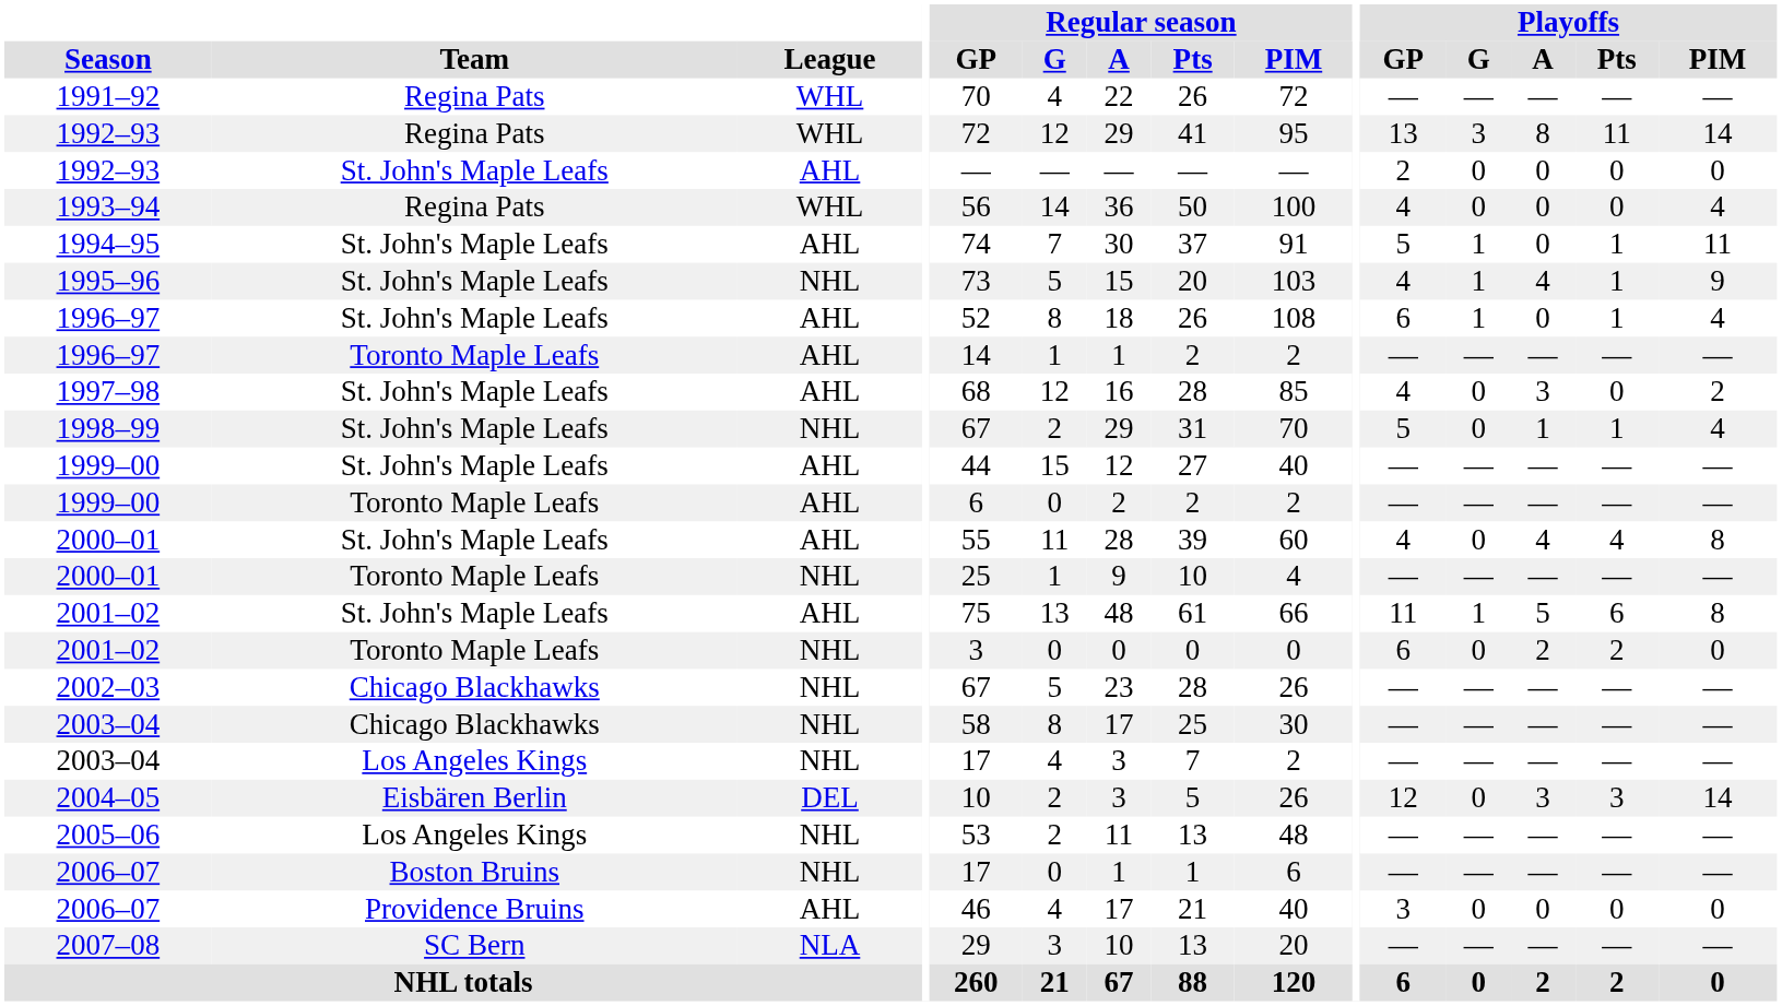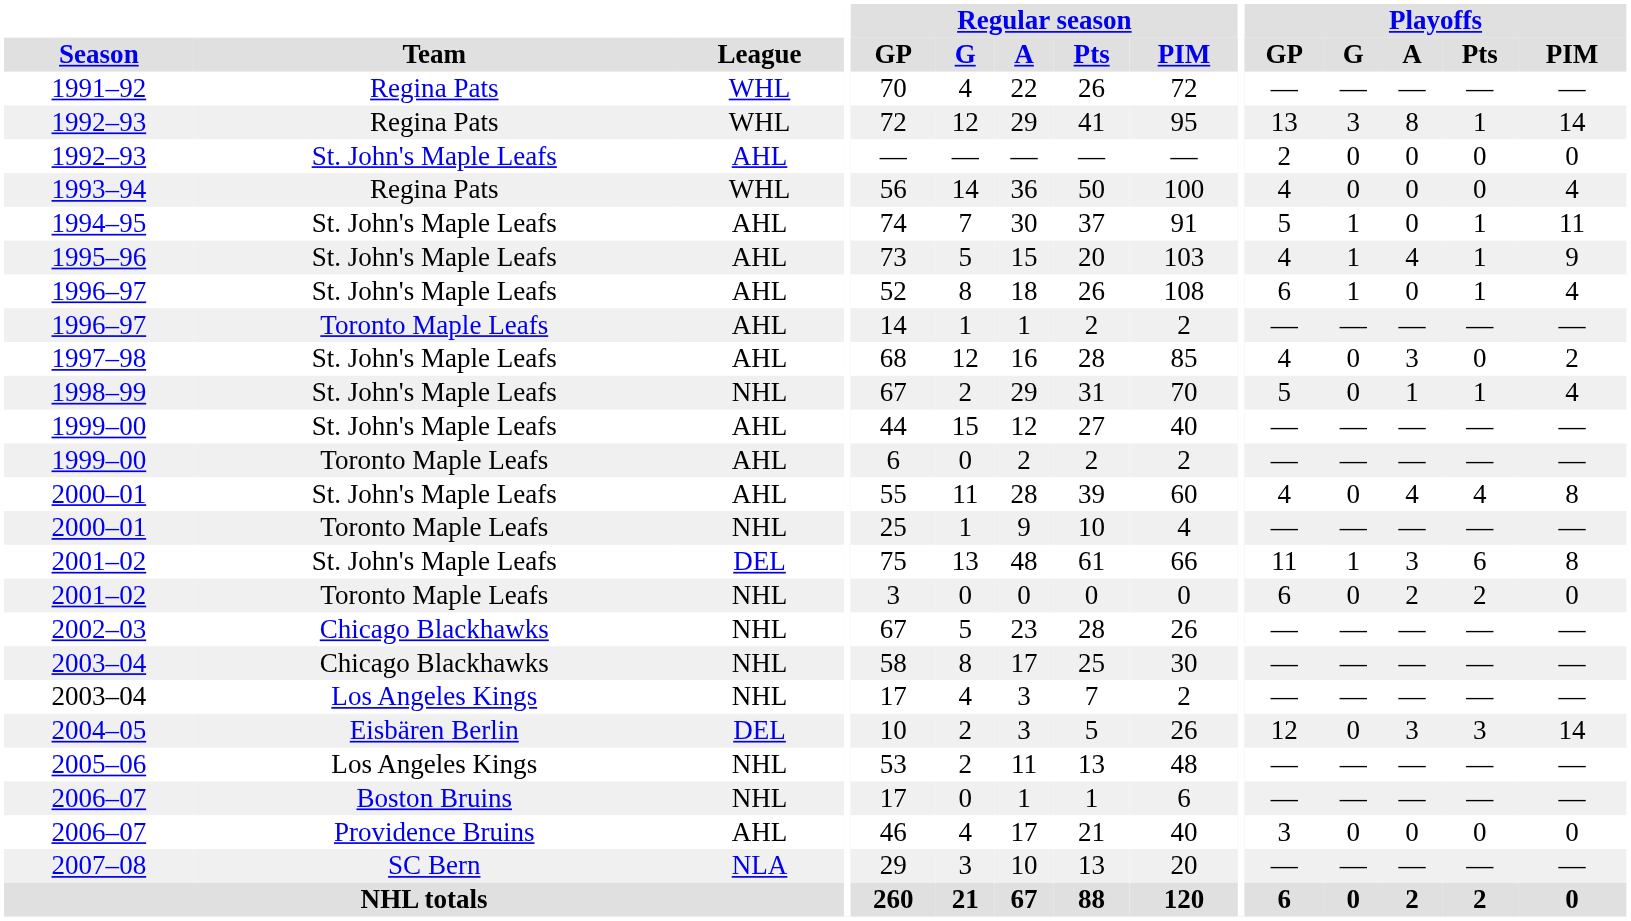1992–93 / Regina Pats | Playoffs / Pts: 11 -> 1
1995–96 | League: NHL -> AHL
2001–02 / St. John's Maple Leafs | League: AHL -> DEL
2001–02 / St. John's Maple Leafs | Playoffs / A: 5 -> 3
